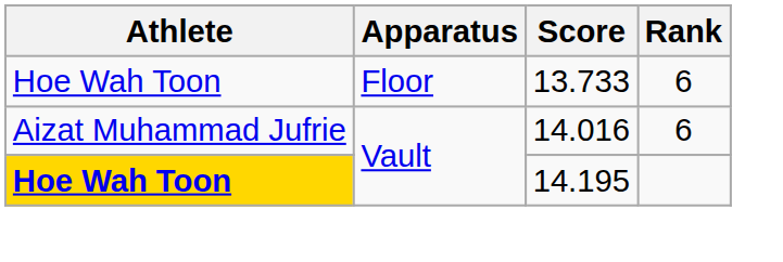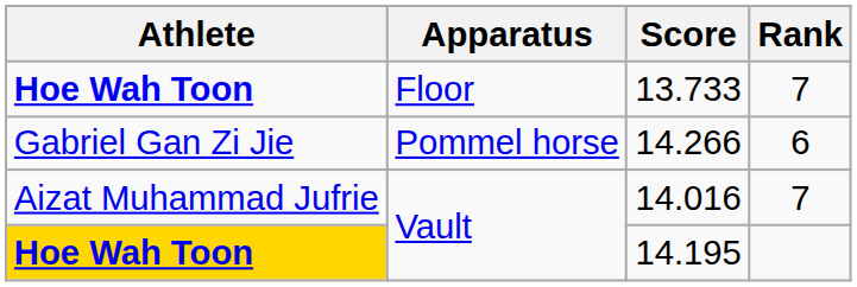13.733 | Athlete: normal -> bold
13.733 | Rank: 6 -> 7
+ row: Gabriel Gan Zi Jie | Pommel horse | 14.266 | 6
14.016 | Rank: 6 -> 7
